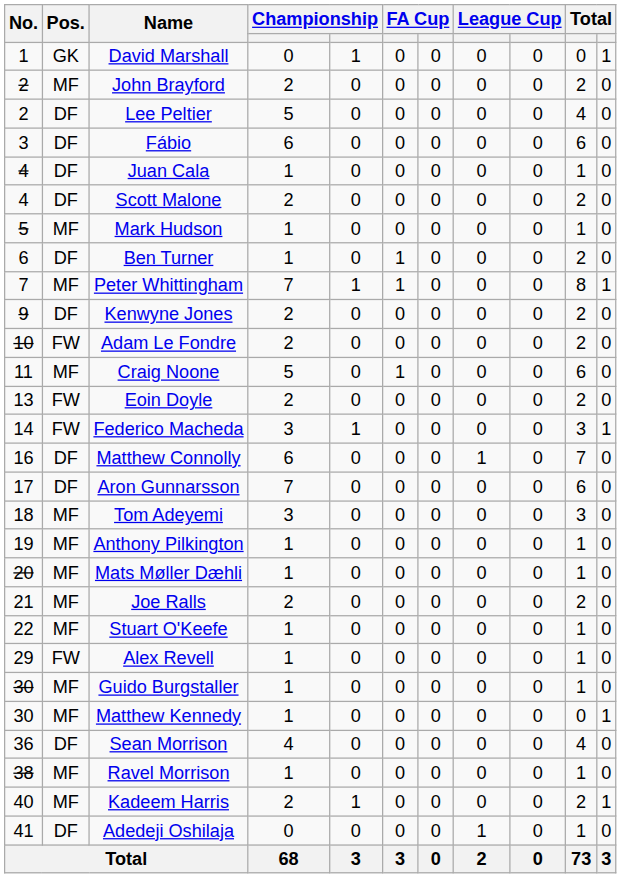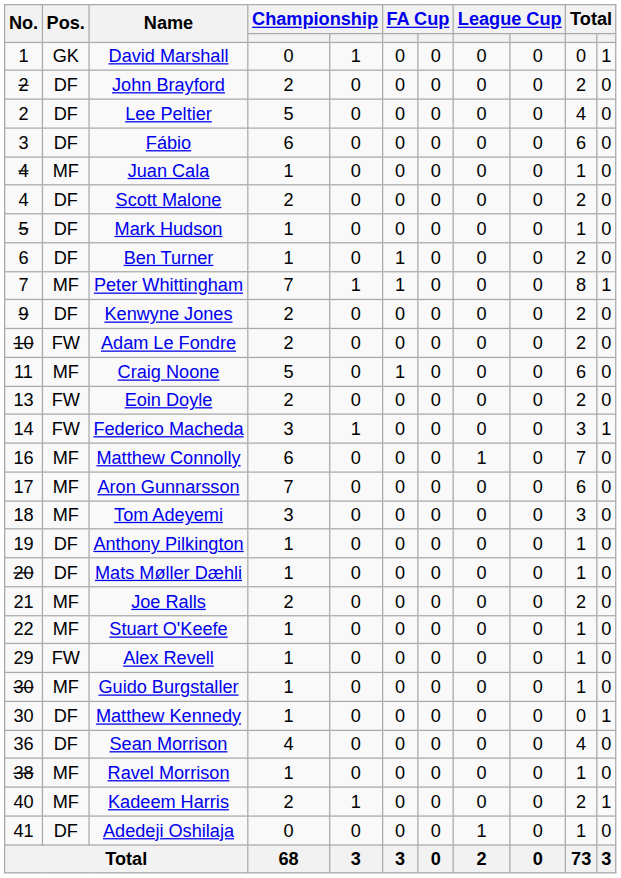John Brayford | Pos.: MF -> DF
Juan Cala | Pos.: DF -> MF
Mark Hudson | Pos.: MF -> DF
Matthew Connolly | Pos.: DF -> MF
Aron Gunnarsson | Pos.: DF -> MF
Anthony Pilkington | Pos.: MF -> DF
Mats Møller Dæhli | Pos.: MF -> DF
Matthew Kennedy | Pos.: MF -> DF
